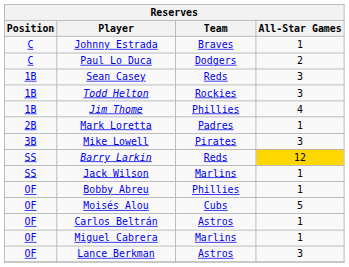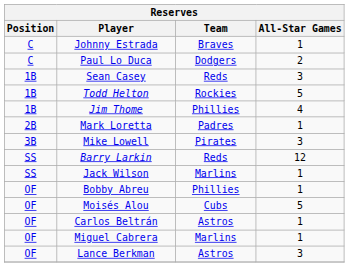Todd Helton | All-Star Games: 3 -> 5
Barry Larkin | All-Star Games: gold background -> no background
